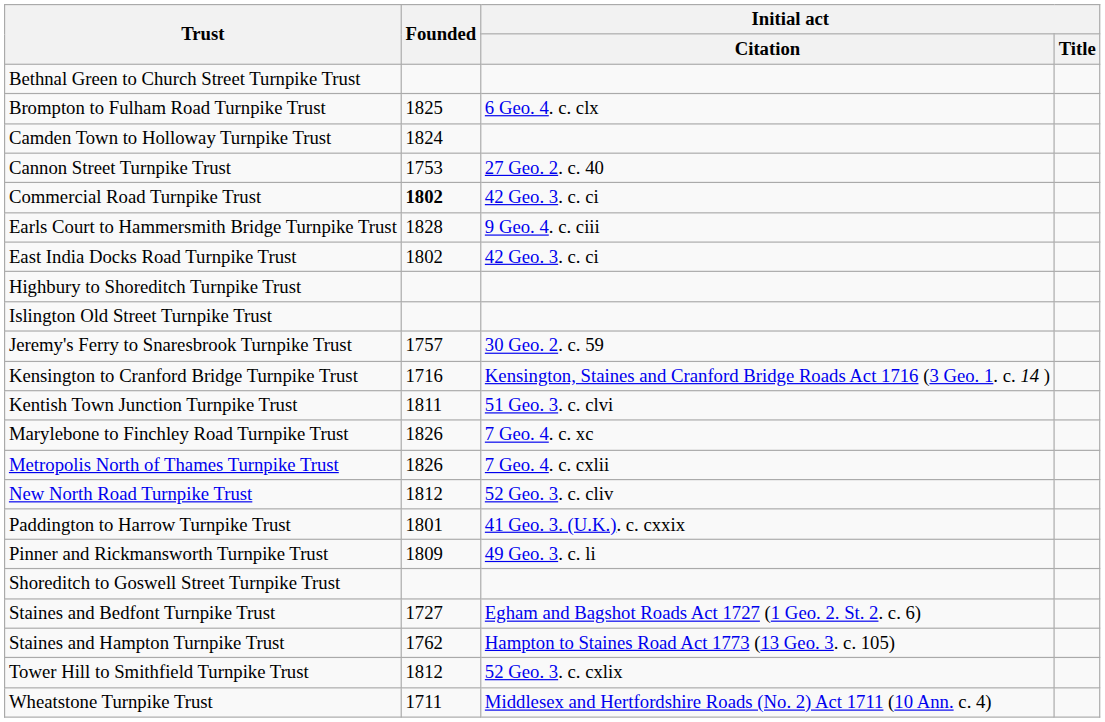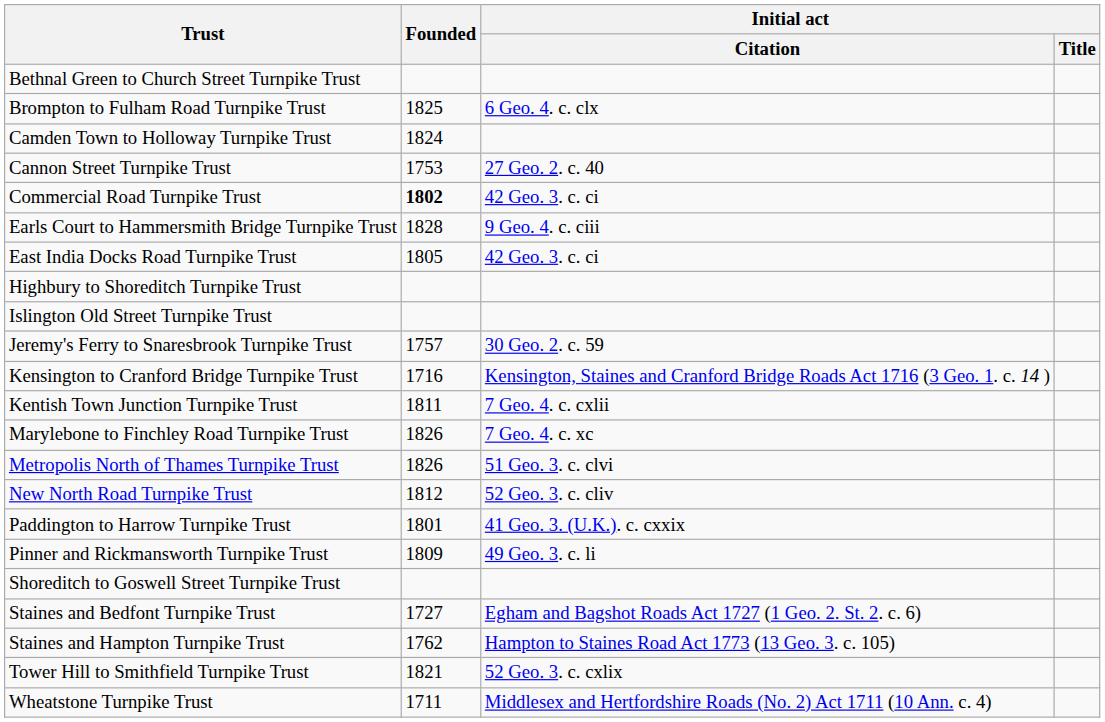East India Docks Road Turnpike Trust | Founded: 1802 -> 1805
Kentish Town Junction Turnpike Trust | Initial act / Citation: 51 Geo. 3. c. clvi -> 7 Geo. 4. c. cxlii
Metropolis North of Thames Turnpike Trust | Initial act / Citation: 7 Geo. 4. c. cxlii -> 51 Geo. 3. c. clvi
Tower Hill to Smithfield Turnpike Trust | Founded: 1812 -> 1821
